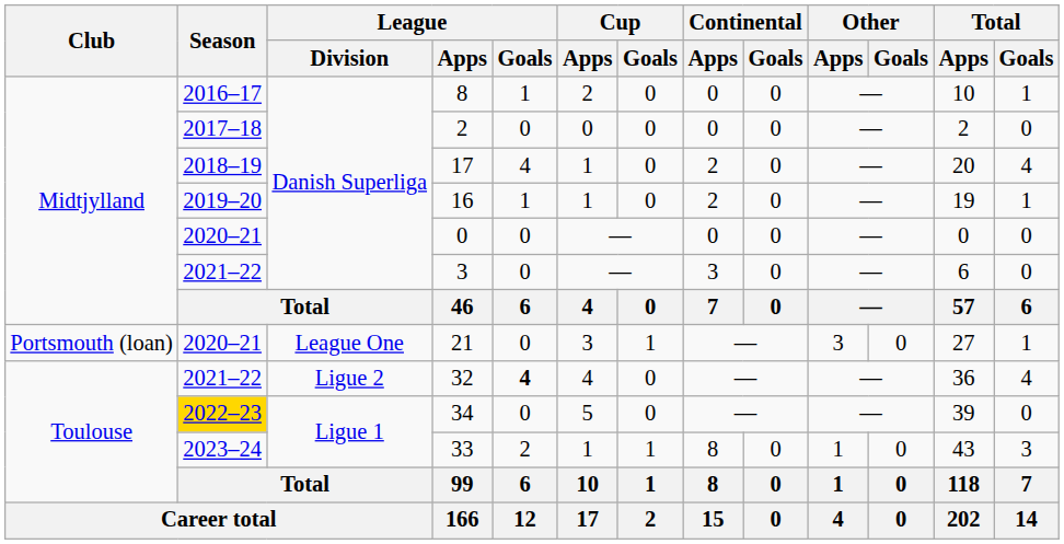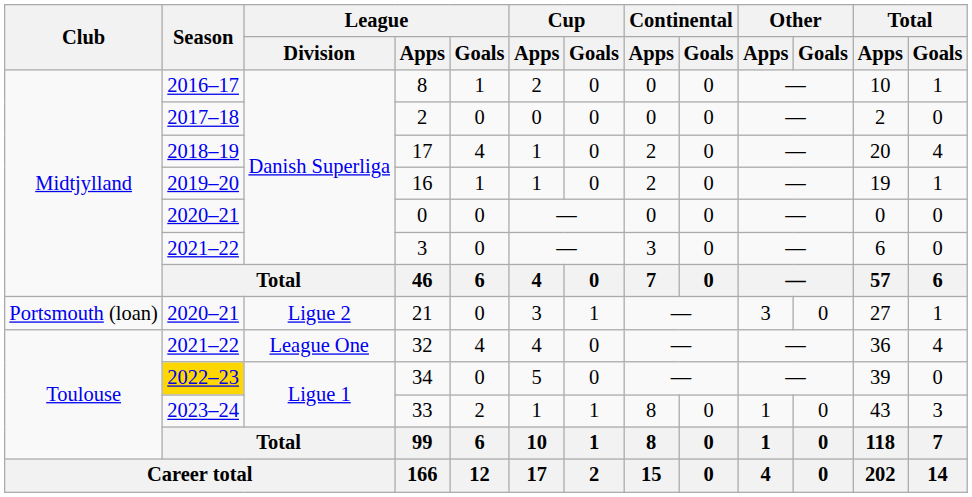21 | League / Division: League One -> Ligue 2
32 | League / Division: Ligue 2 -> League One
32 | League / Goals: bold -> normal
